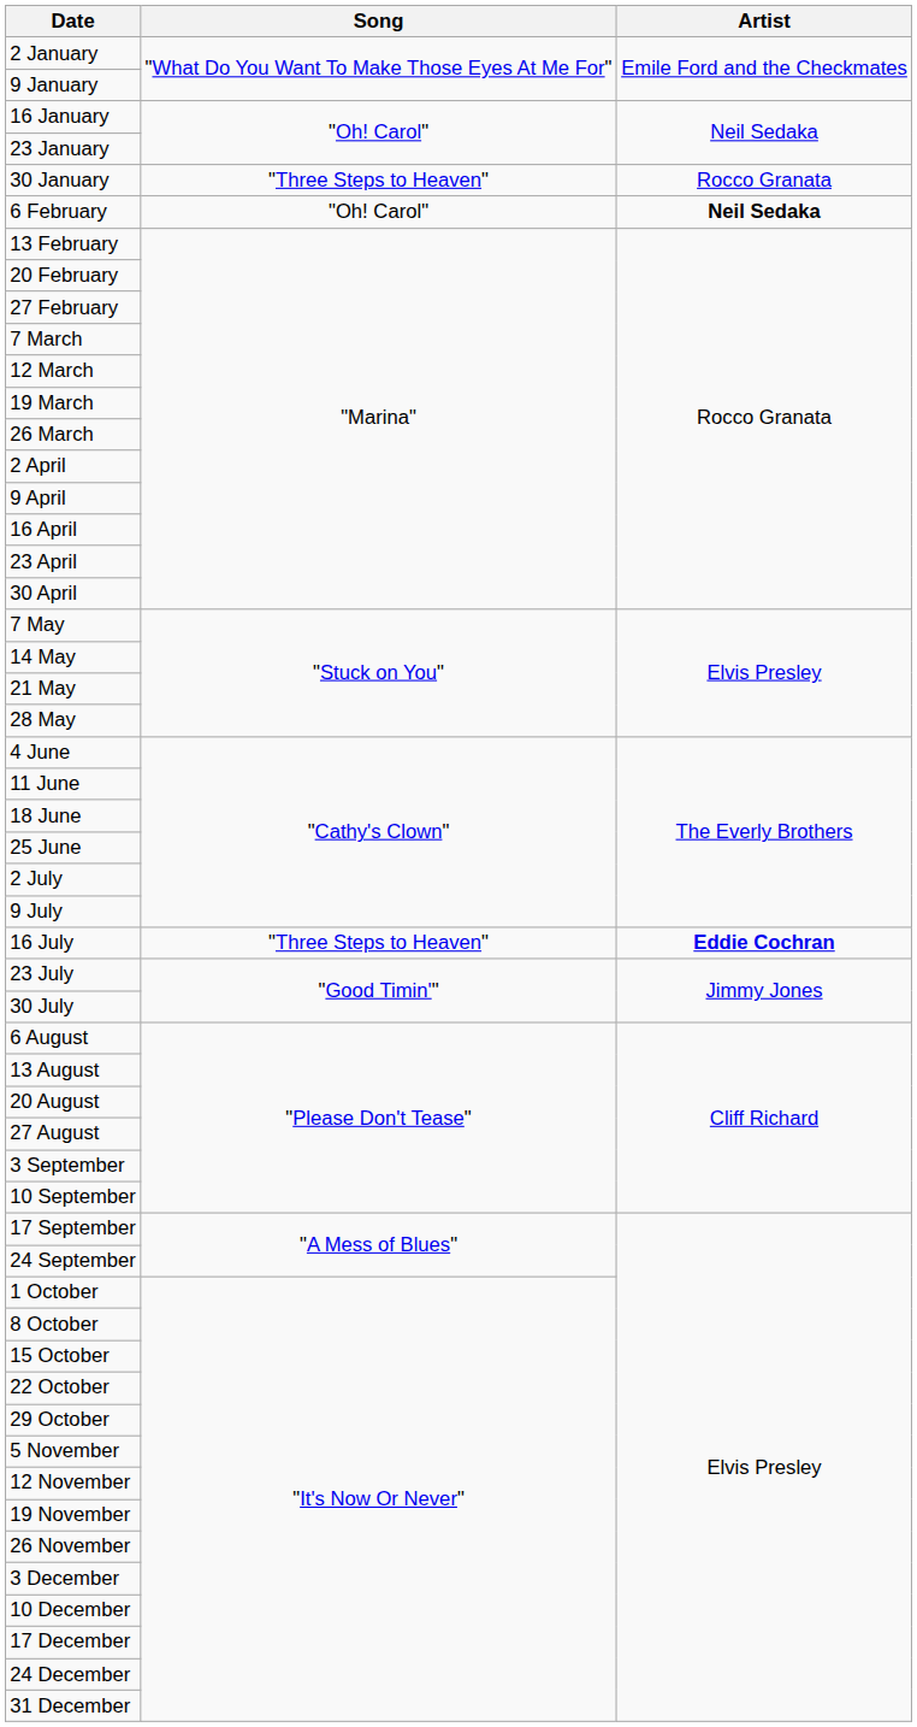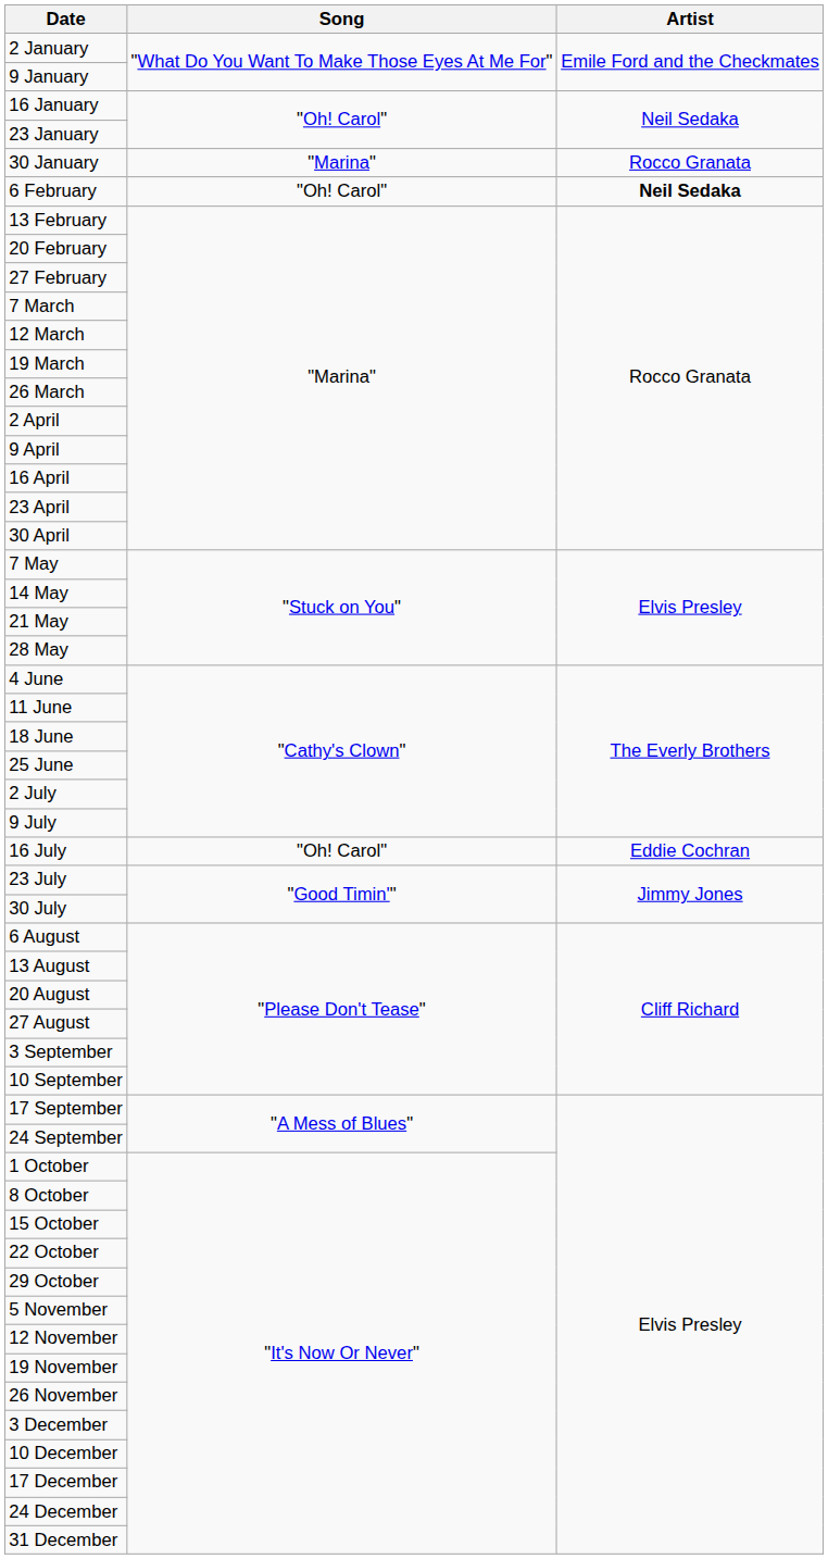30 January | Song: "Three Steps to Heaven" -> "Marina"
16 July | Song: "Three Steps to Heaven" -> "Oh! Carol"
16 July | Artist: bold -> normal
